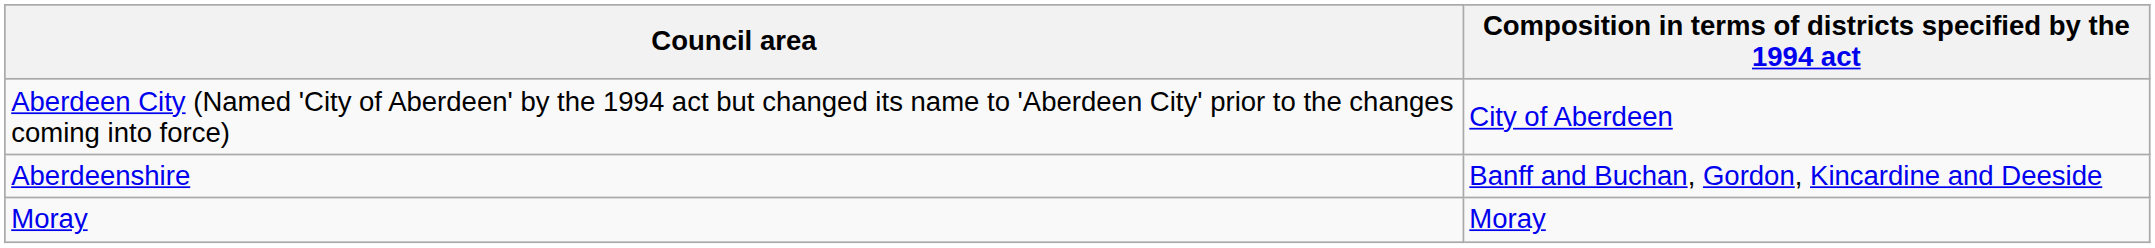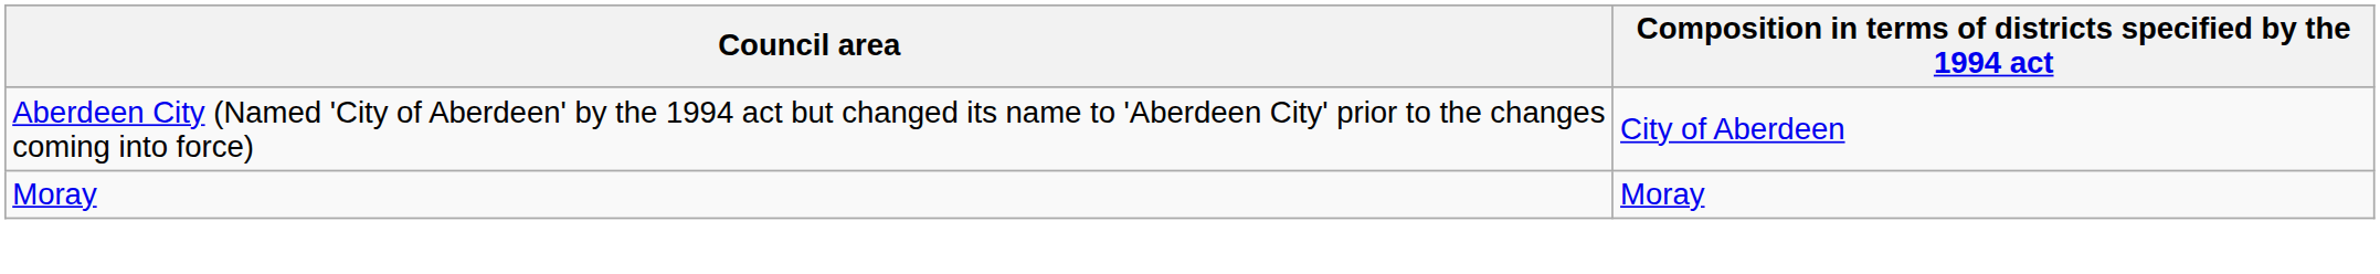- row: Aberdeenshire | Banff and Buchan, Gordon, Kincardine and Deeside
